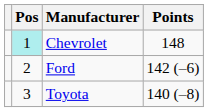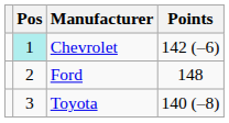Chevrolet | Points: 148 -> 142 (–6)
Ford | Points: 142 (–6) -> 148
